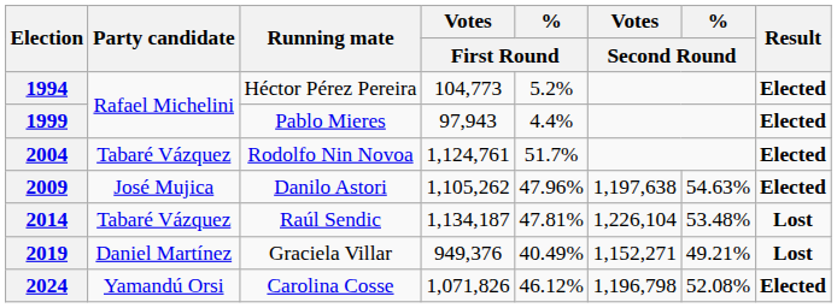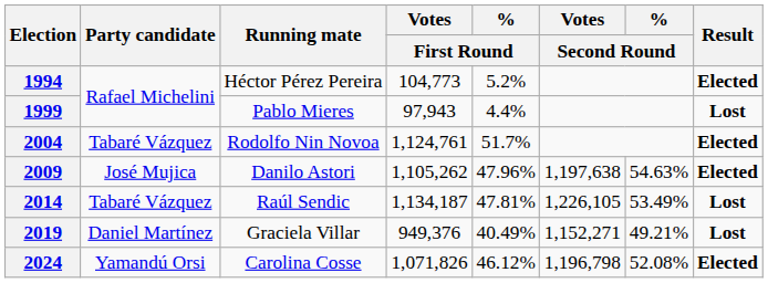1999 | Result: Elected -> Lost
2014 | Votes / Second Round: 1,226,104 -> 1,226,105
2014 | % / Second Round: 53.48% -> 53.49%
